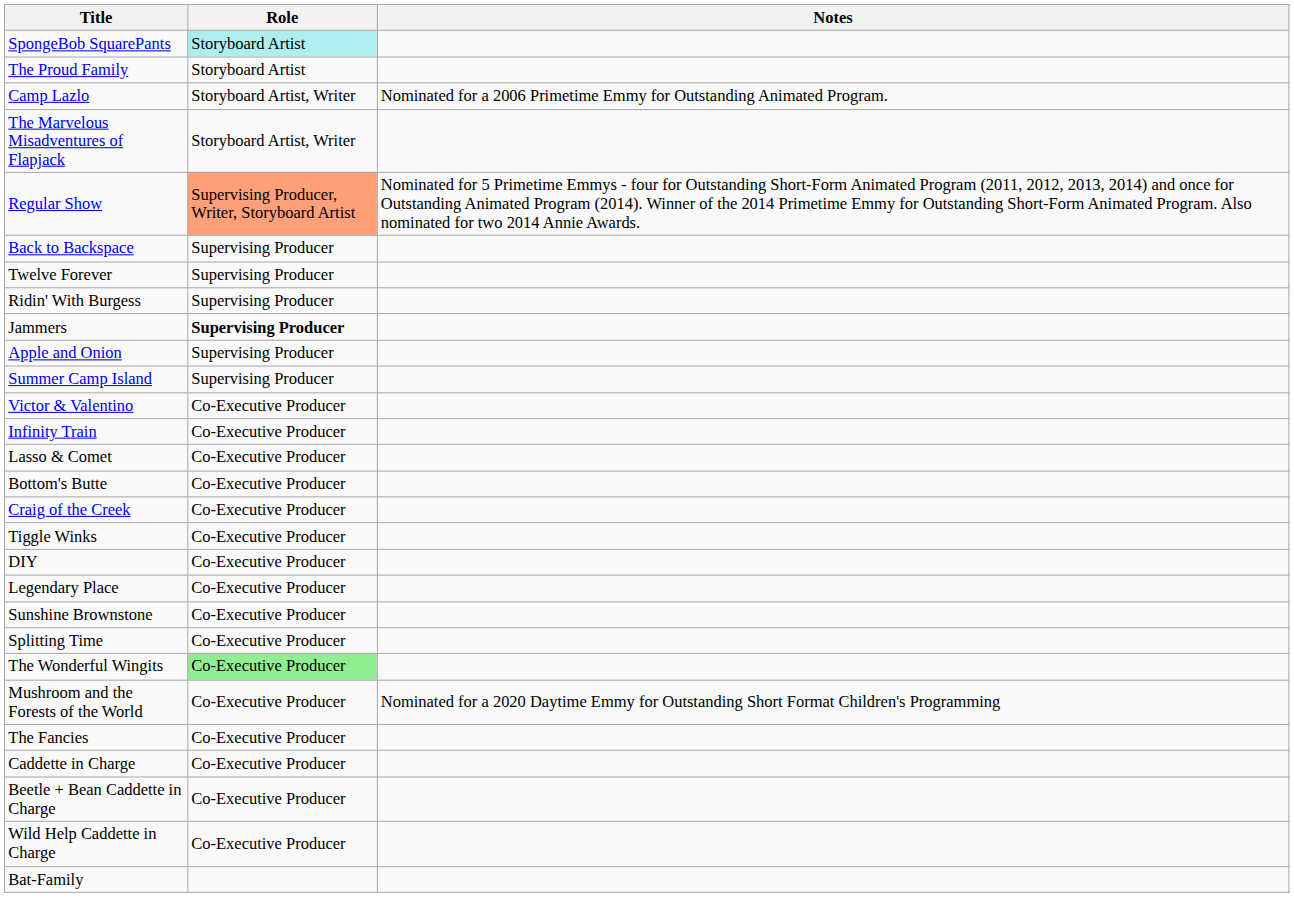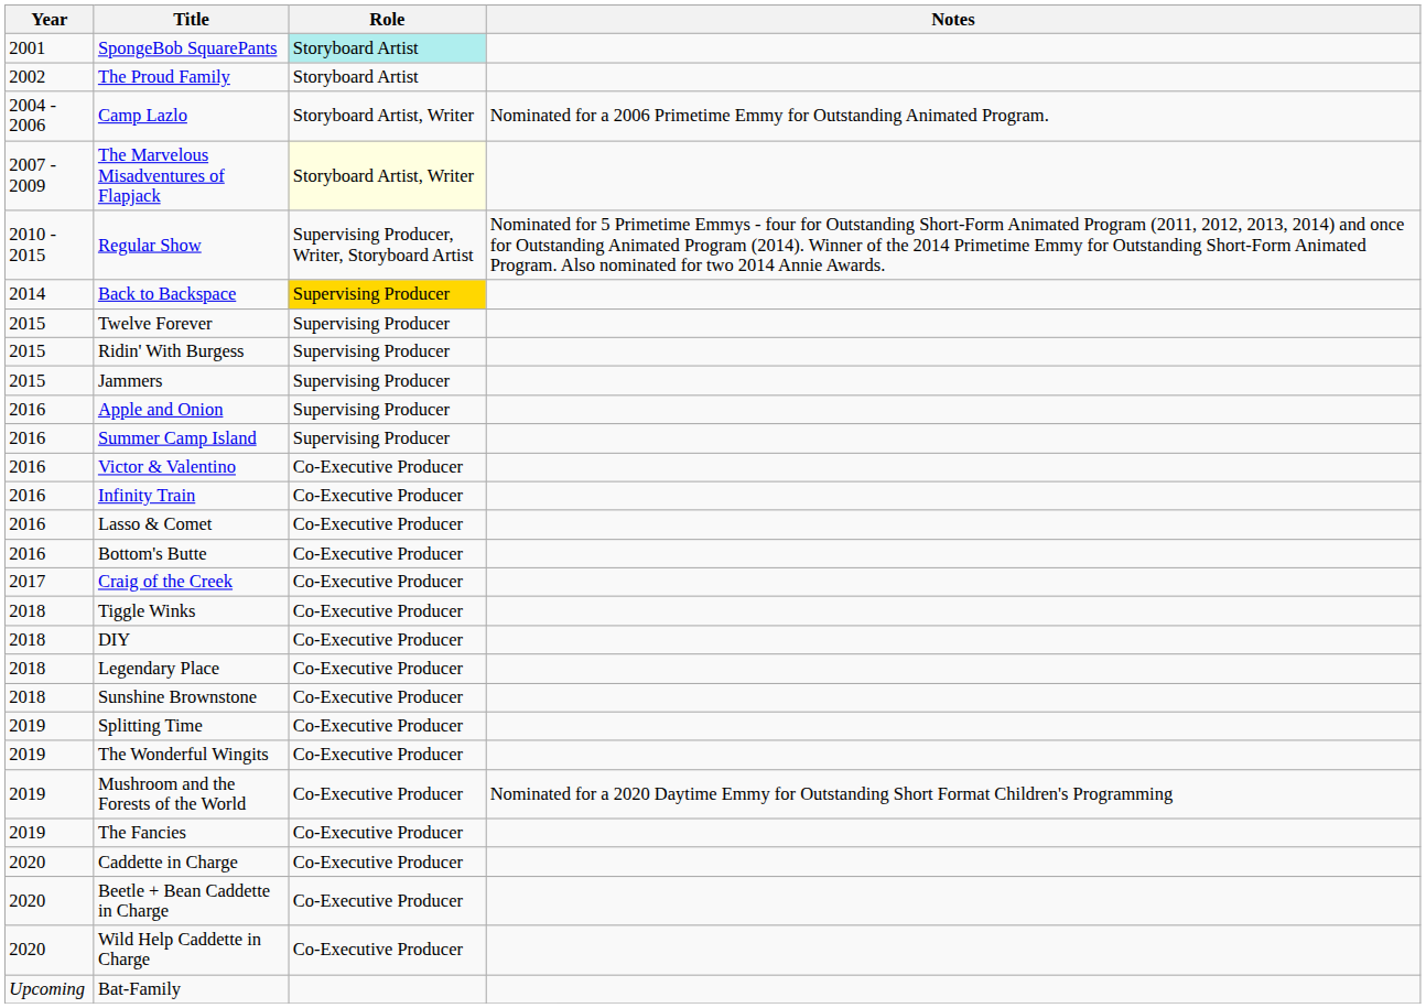+ column: Year | 2001 | 2002 | 2004 - 2006 | 2007 - 2009 | 2010 - 2015 | 2014 | 2015 | 2015 | 2015 | 2016 | 2016 | 2016 | 2016 | 2016 | 2016 | 2017 | 2018 | 2018 | 2018 | 2018 | 2019 | 2019 | 2019 | 2019 | 2020 | 2020 | 2020 | Upcoming
The Marvelous Misadventures of Flapjack | Role: no background -> lightyellow background
Regular Show | Role: lightsalmon background -> no background
Back to Backspace | Role: no background -> gold background
Jammers | Role: bold -> normal
The Wonderful Wingits | Role: lightgreen background -> no background
